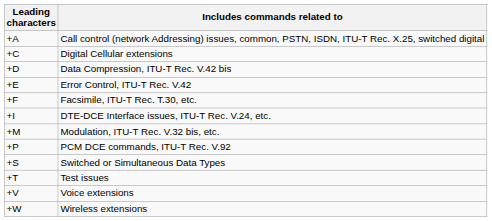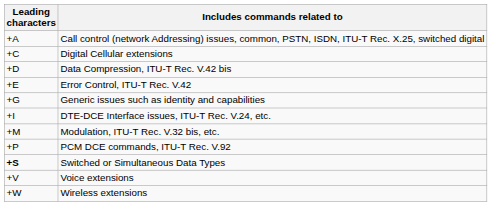- row: +F | Facsimile, ITU-T Rec. T.30, etc.
+ row: +G | Generic issues such as identity and capabilities
Switched or Simultaneous Data Types | Leading characters: normal -> bold
- row: +T | Test issues
